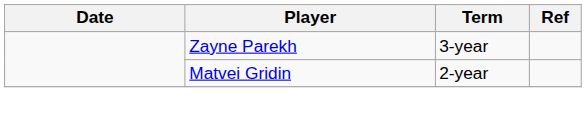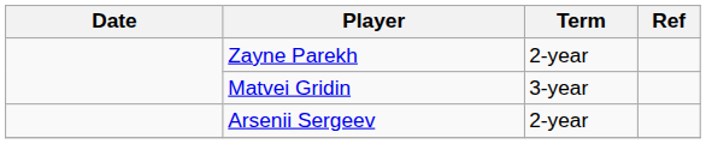Zayne Parekh | Term: 3-year -> 2-year
Matvei Gridin | Term: 2-year -> 3-year
+ row: Arsenii Sergeev | 2-year
